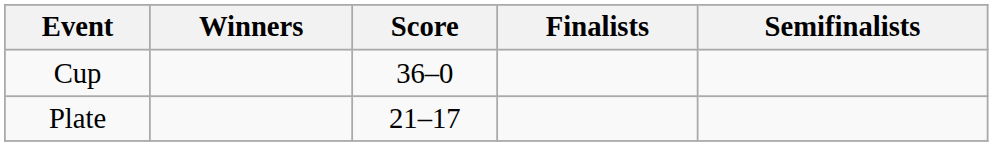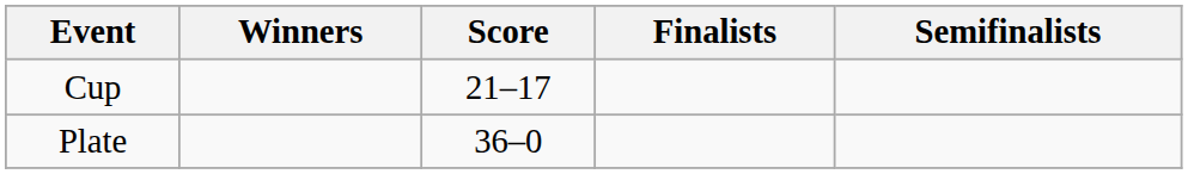Cup | Score: 36–0 -> 21–17
Plate | Score: 21–17 -> 36–0
